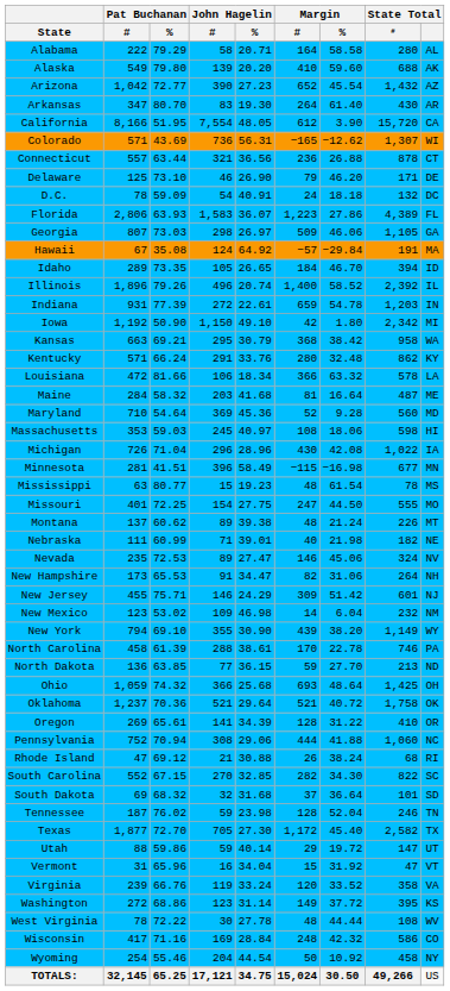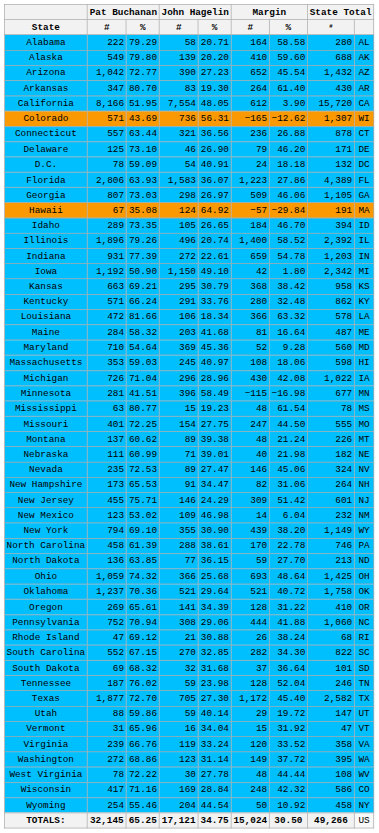Kansas | State Total: WA -> KS
Washington | State Total: KS -> WA
